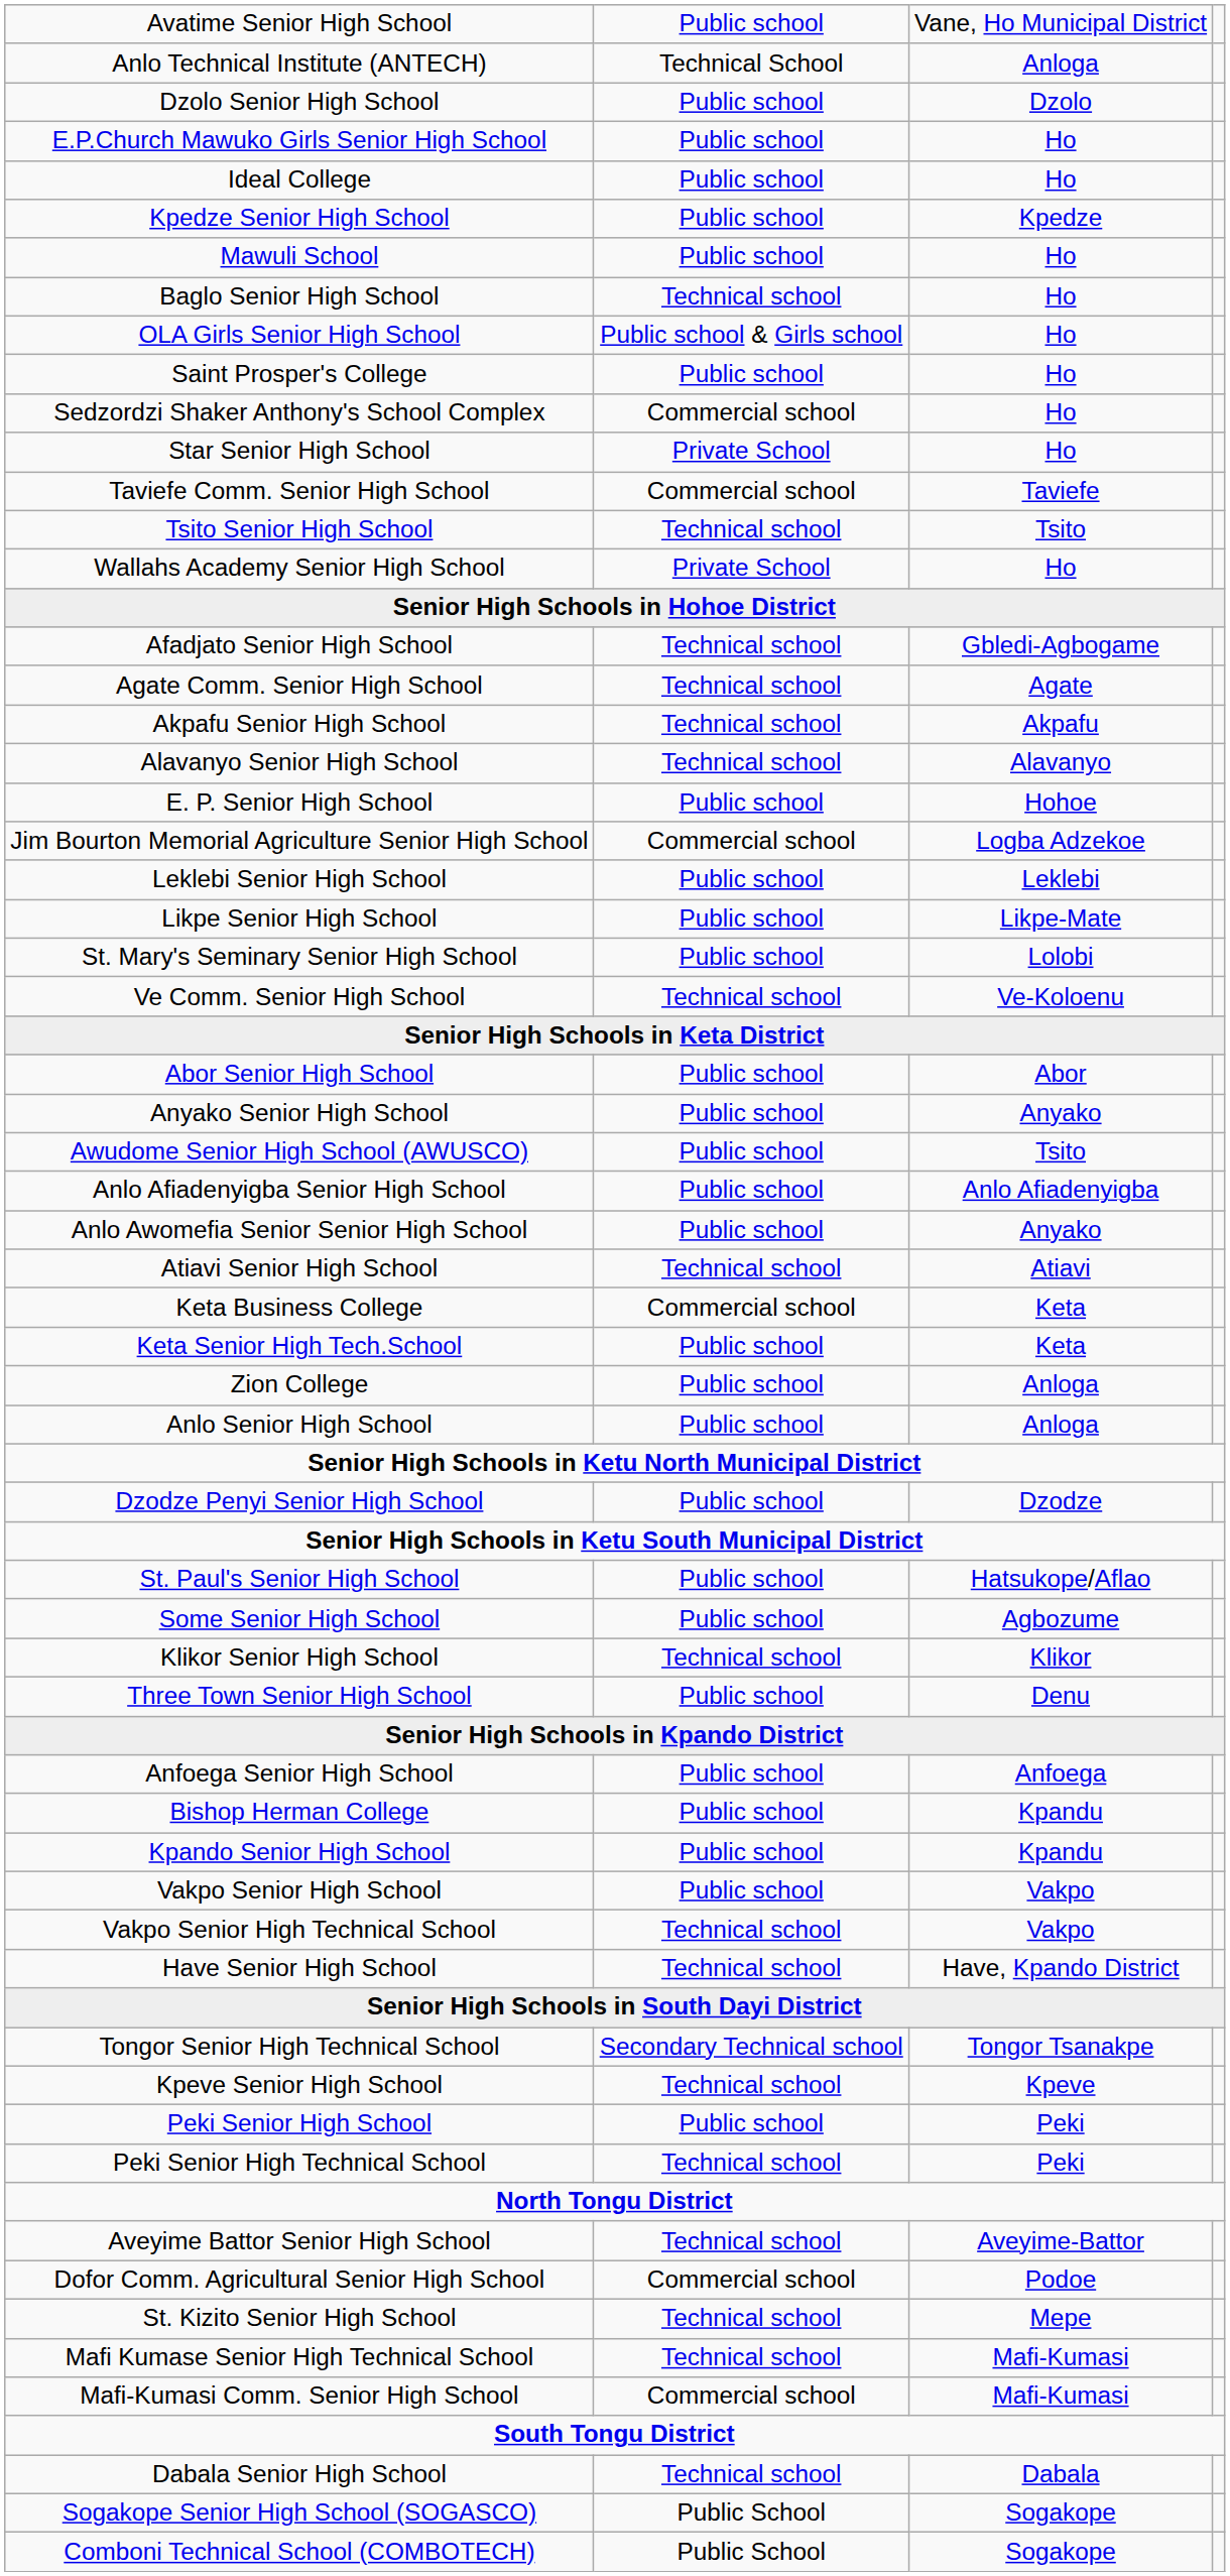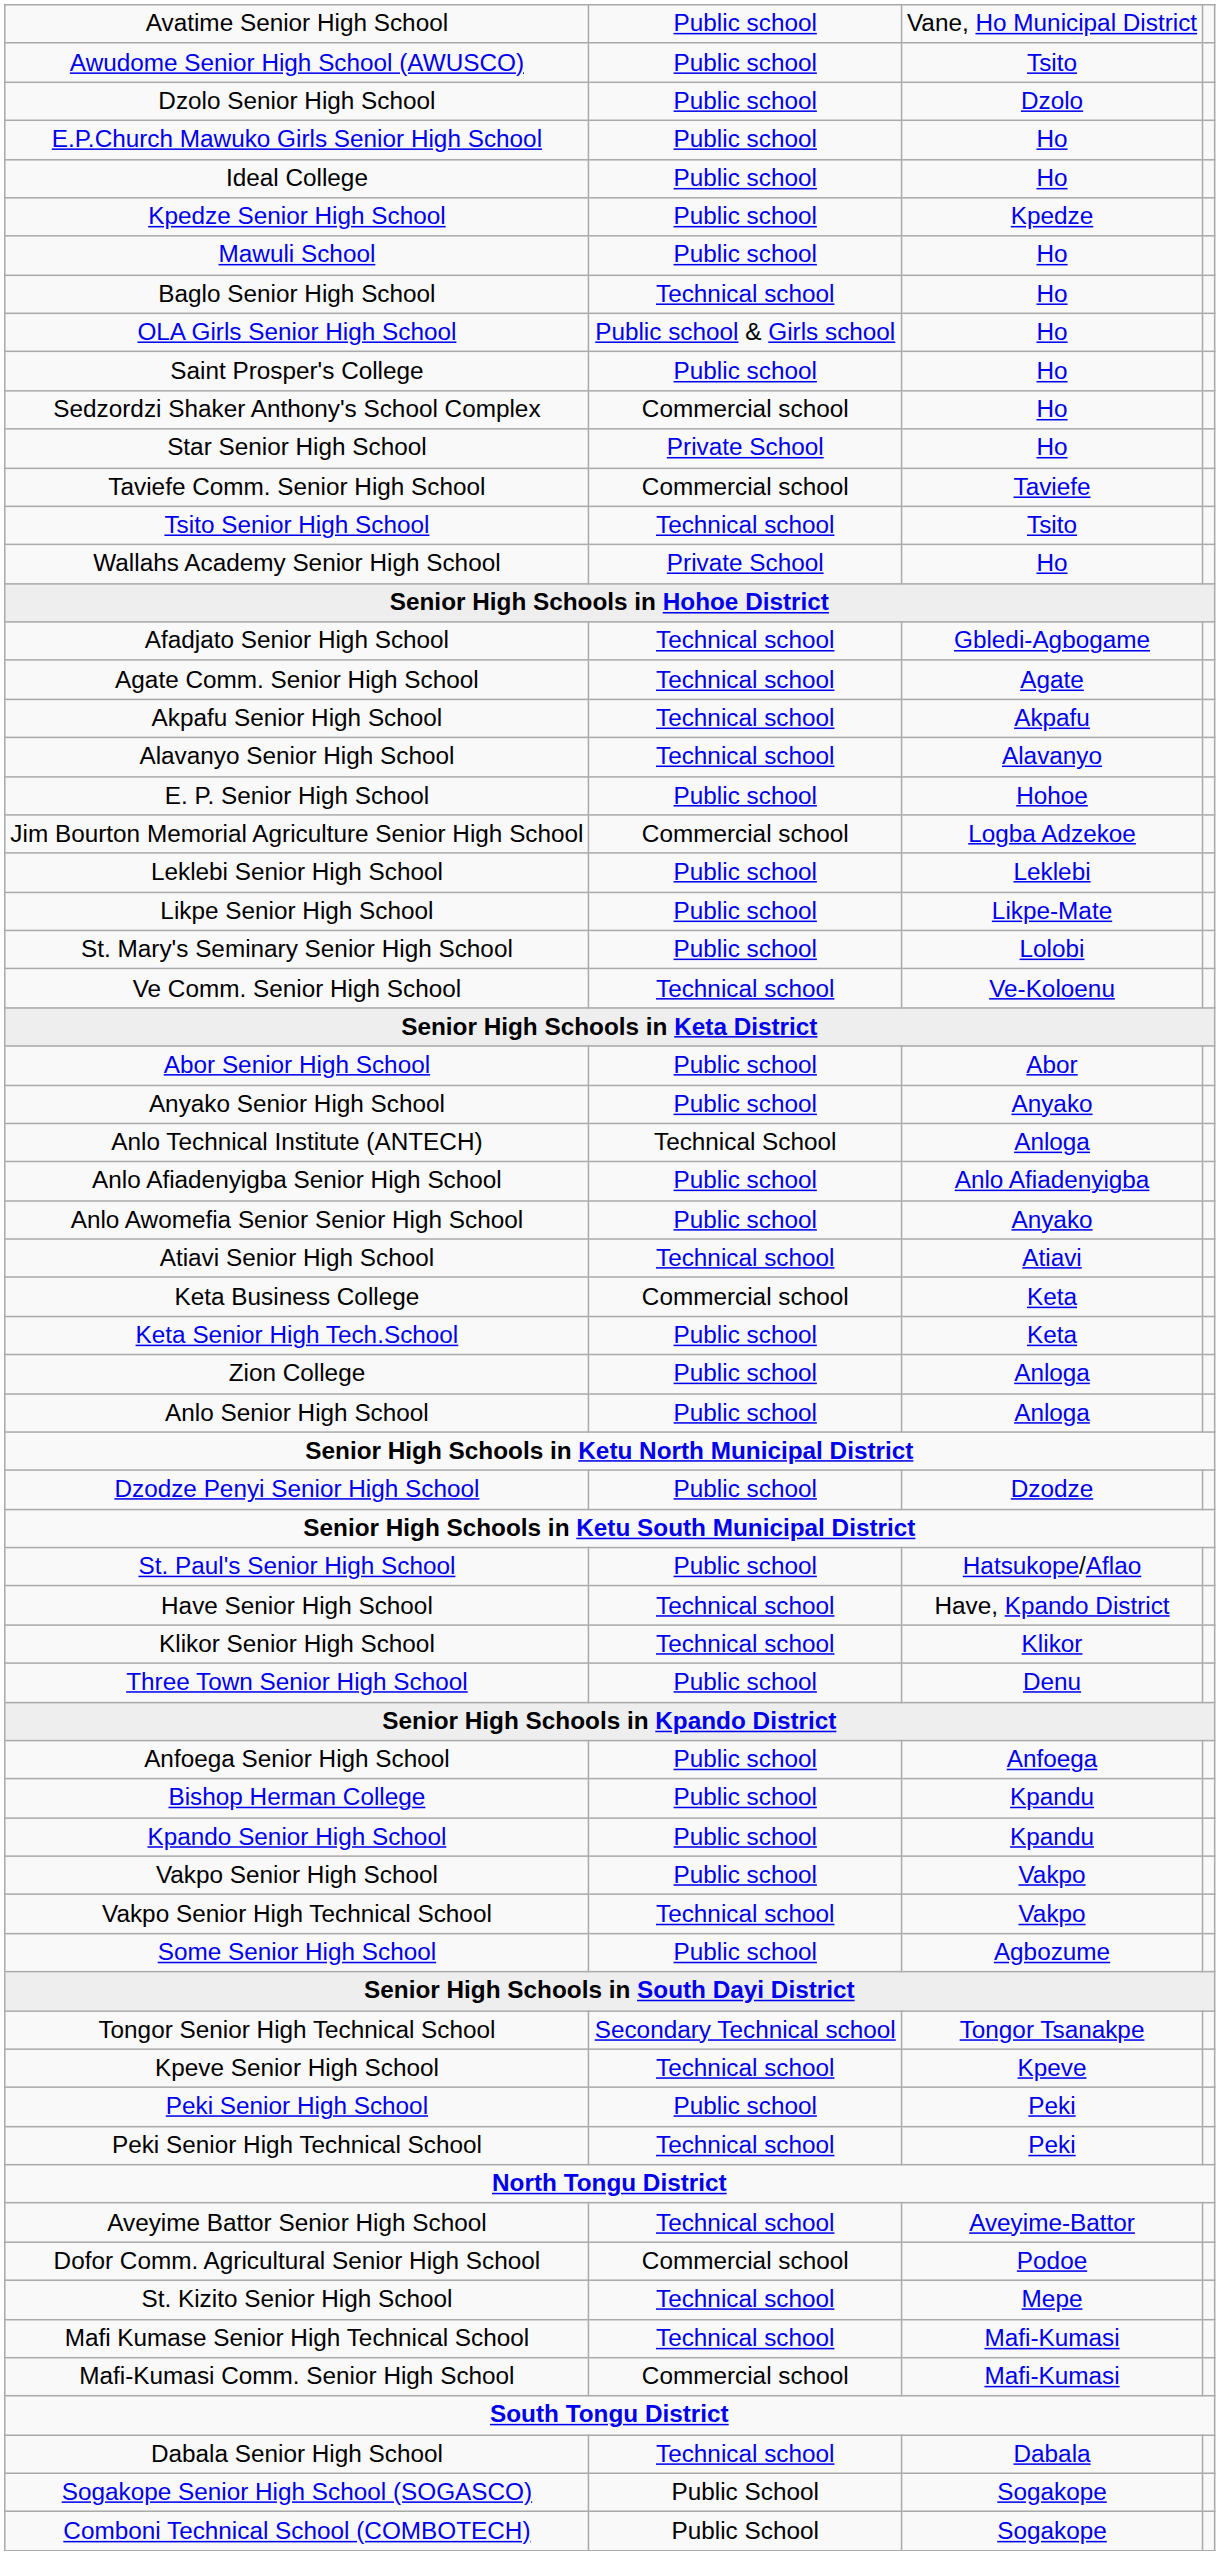rows swapped: Awudome Senior High School (AWUSCO) <-> Anlo Technical Institute (ANTECH)
rows swapped: Some Senior High School <-> Have Senior High School
